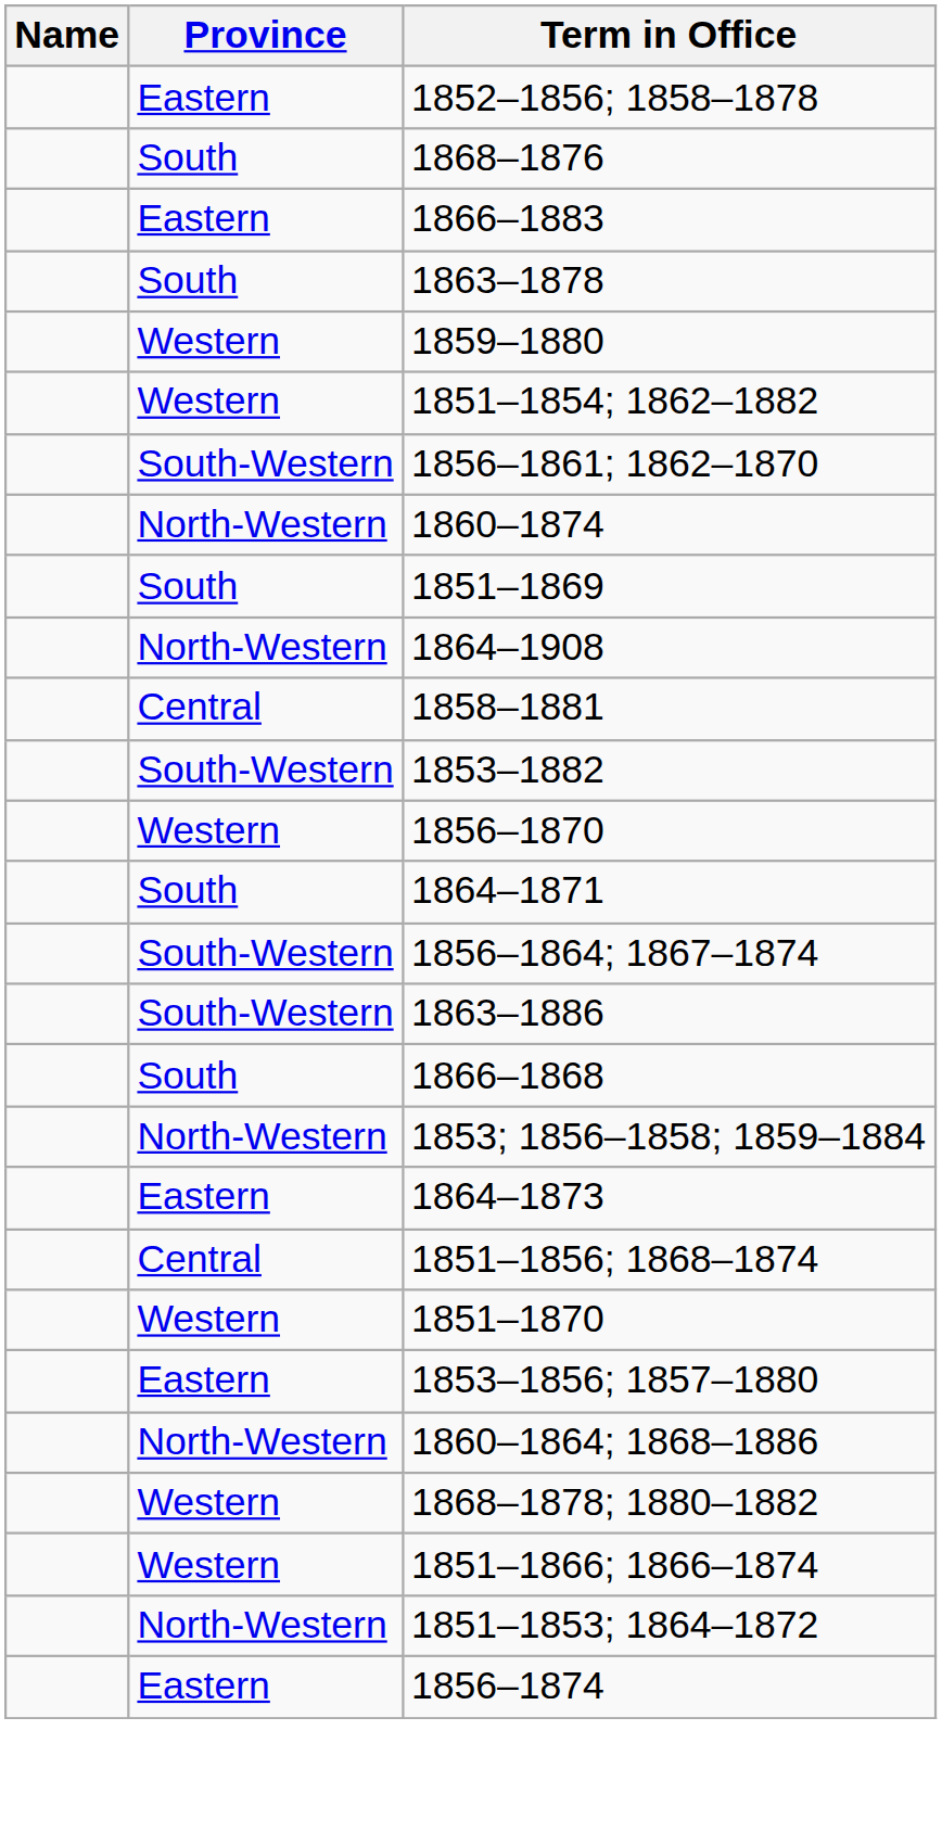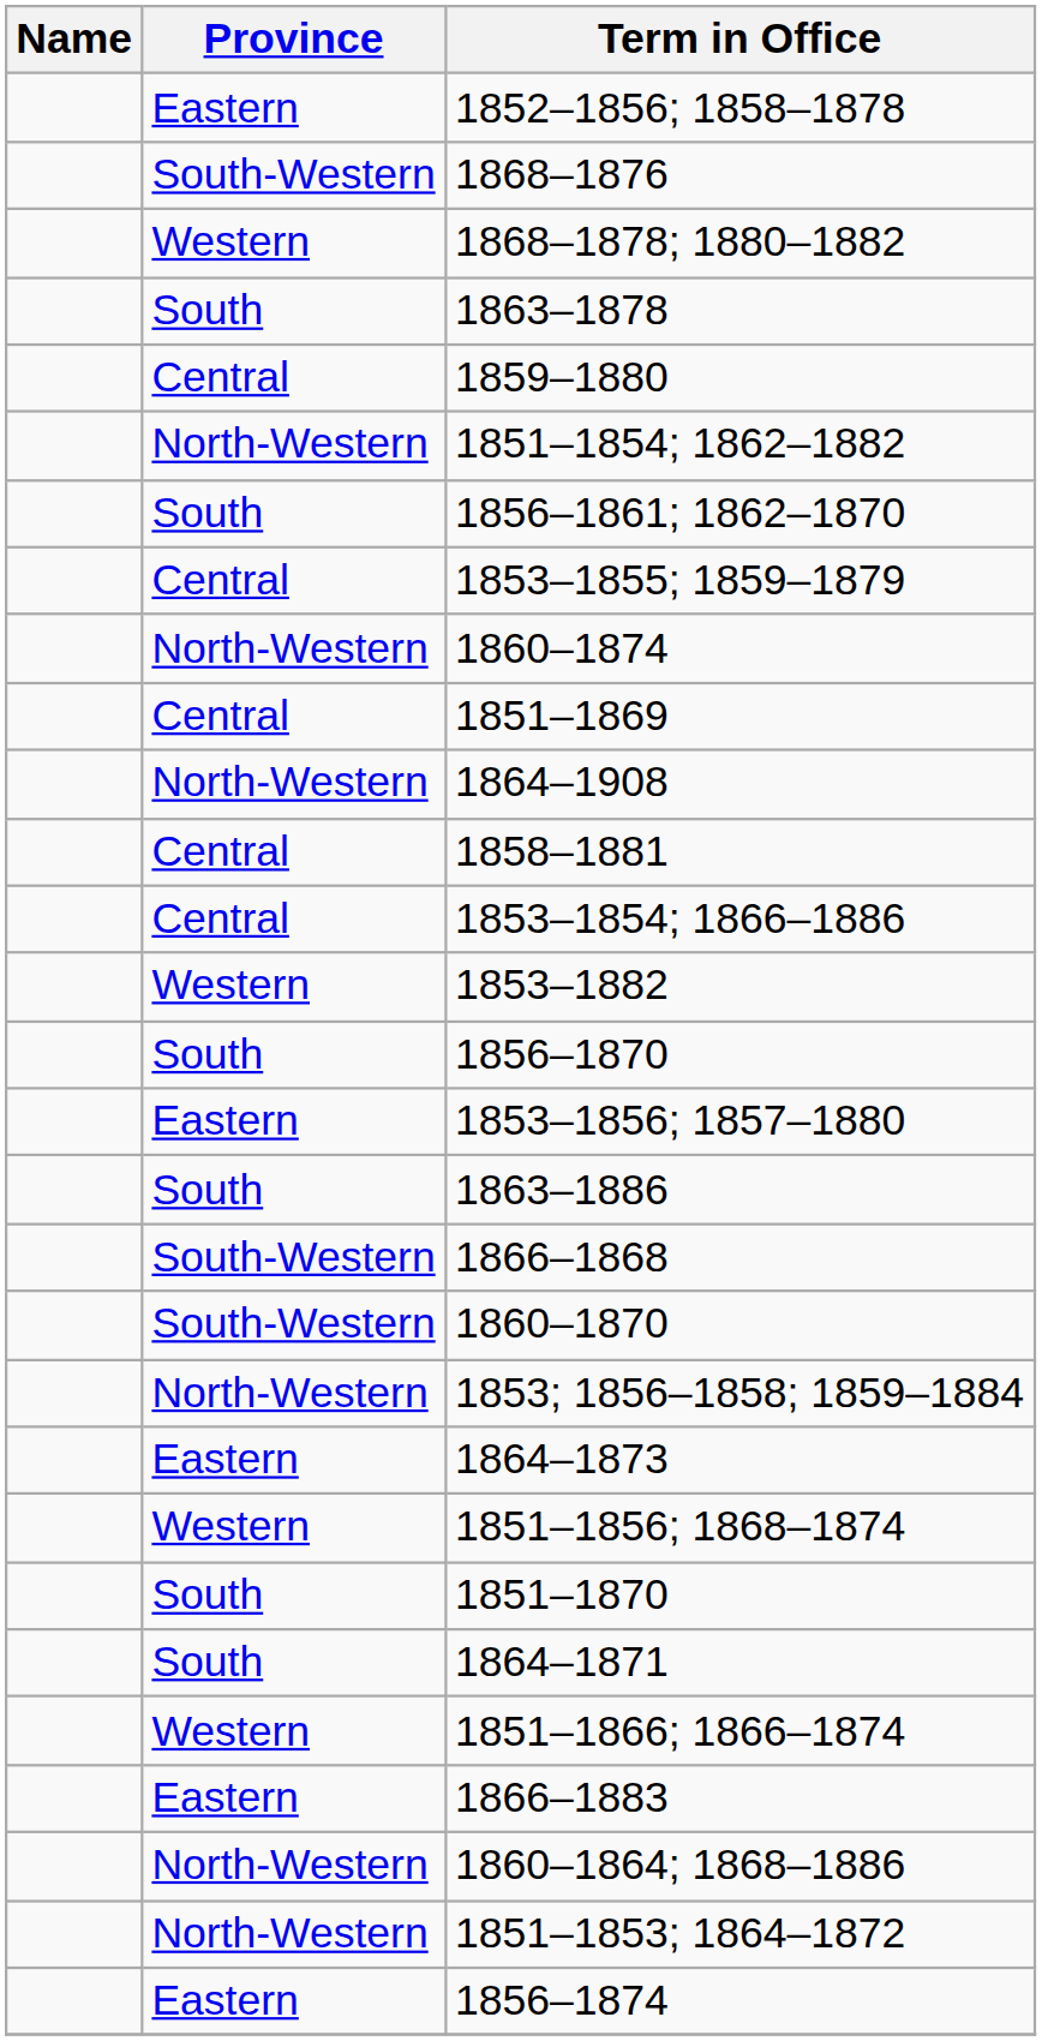1868–1876 | Province: South -> South-Western
rows swapped: 1866–1883 <-> 1868–1878; 1880–1882
1859–1880 | Province: Western -> Central
1851–1854; 1862–1882 | Province: Western -> North-Western
1856–1861; 1862–1870 | Province: South-Western -> South
+ row: Central | 1853–1855; 1859–1879
1851–1869 | Province: South -> Central
+ row: Central | 1853–1854; 1866–1886
1853–1882 | Province: South-Western -> Western
1856–1870 | Province: Western -> South
rows swapped: 1853–1856; 1857–1880 <-> 1864–1871
- row: South-Western | 1856–1864; 1867–1874
1863–1886 | Province: South-Western -> South
1866–1868 | Province: South -> South-Western
+ row: South-Western | 1860–1870
1851–1856; 1868–1874 | Province: Central -> Western
1851–1870 | Province: Western -> South
rows swapped: 1860–1864; 1868–1886 <-> 1851–1866; 1866–1874
